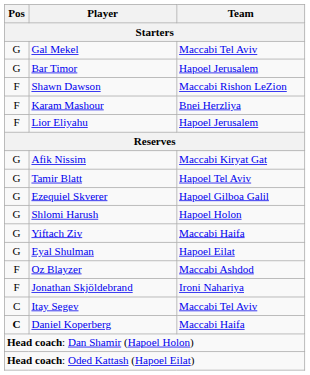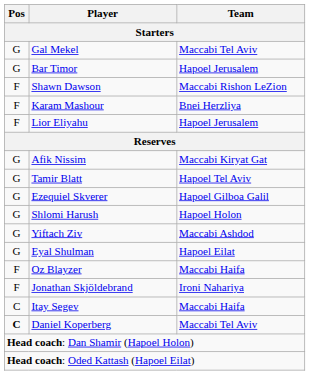Yiftach Ziv | Team: Maccabi Haifa -> Maccabi Ashdod
Oz Blayzer | Team: Maccabi Ashdod -> Maccabi Haifa
Itay Segev | Team: Maccabi Tel Aviv -> Maccabi Haifa
Daniel Koperberg | Team: Maccabi Haifa -> Maccabi Tel Aviv
